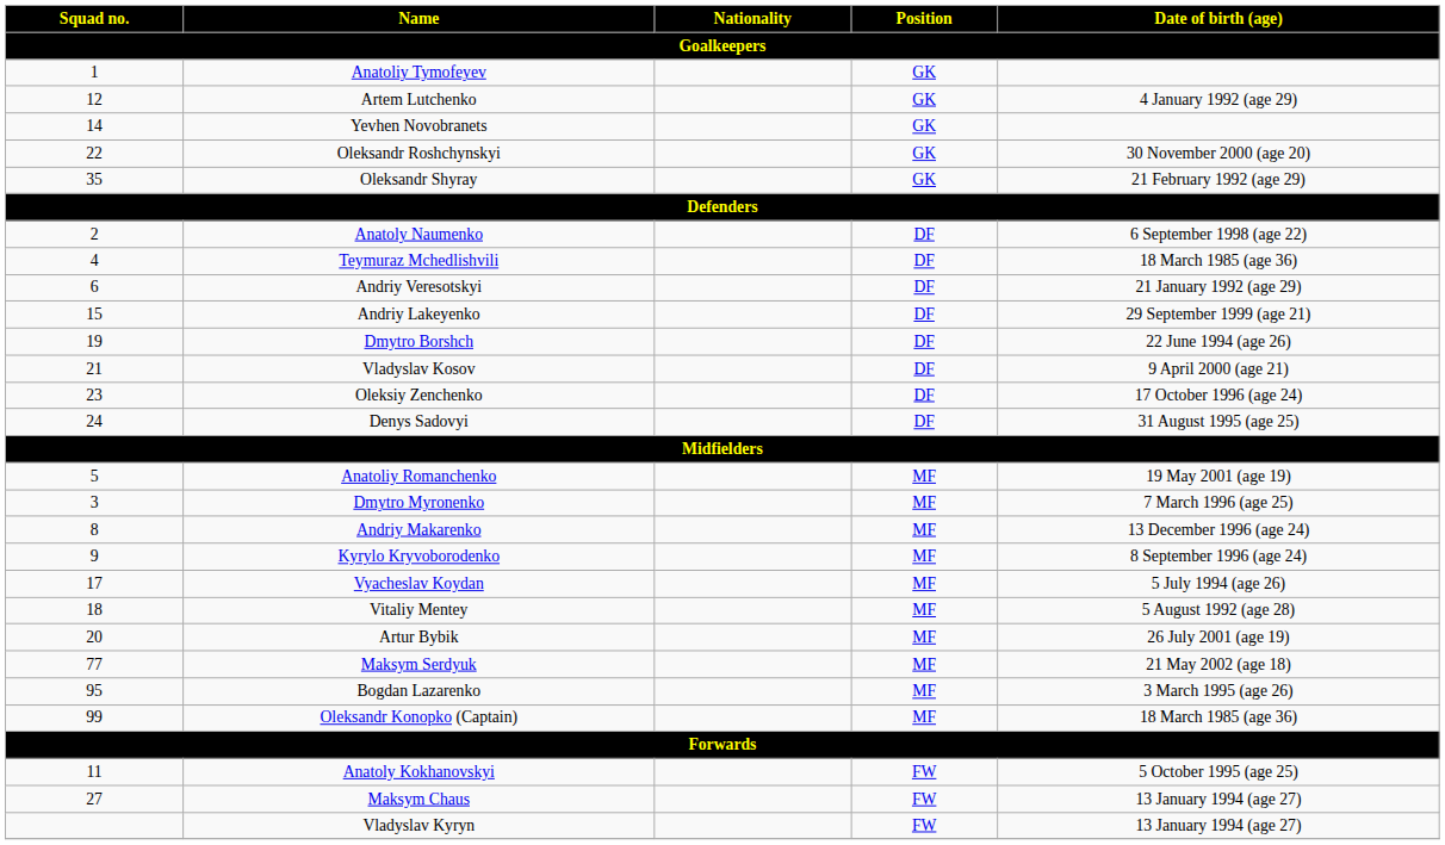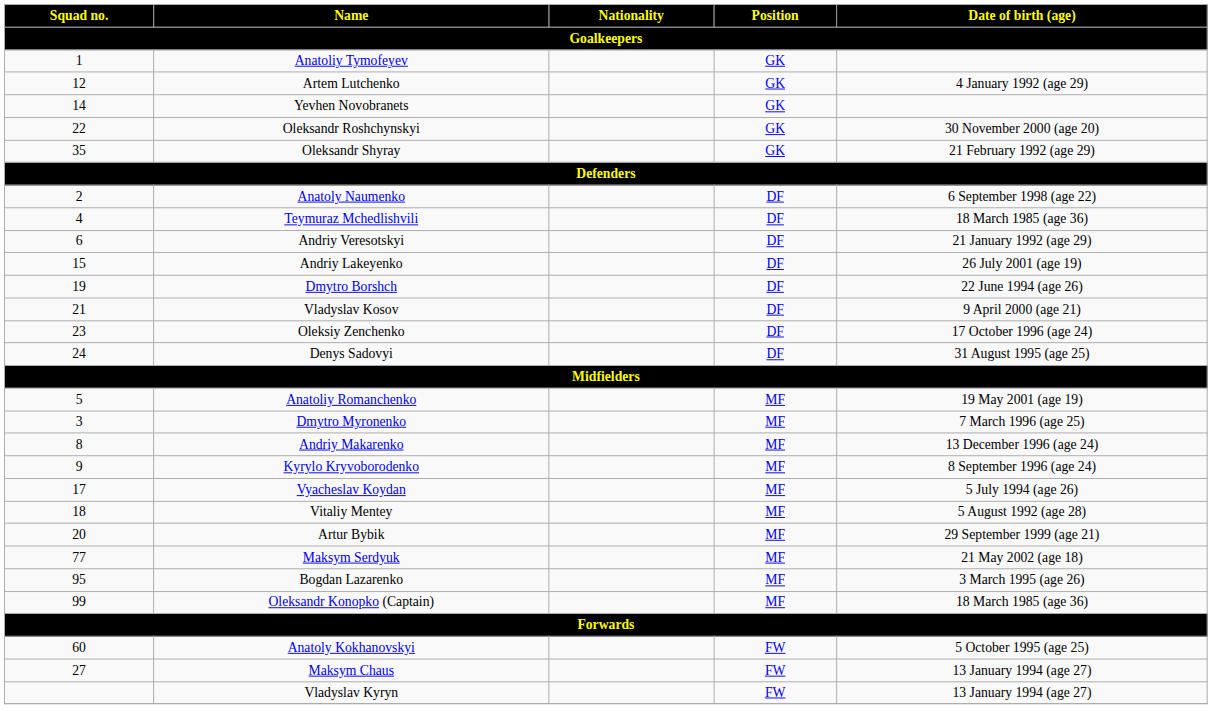Andriy Lakeyenko | Date of birth (age): 29 September 1999 (age 21) -> 26 July 2001 (age 19)
Artur Bybik | Date of birth (age): 26 July 2001 (age 19) -> 29 September 1999 (age 21)
Anatoly Kokhanovskyi | Squad no.: 11 -> 60
